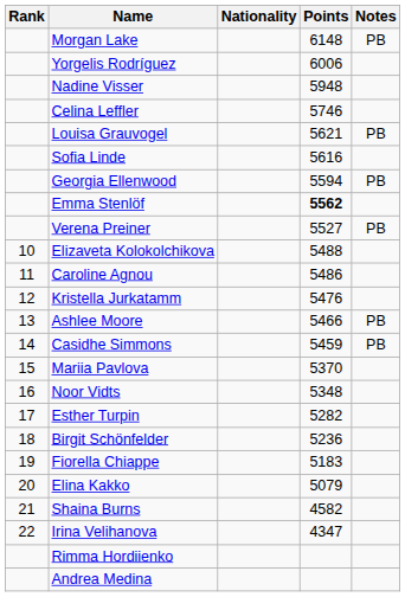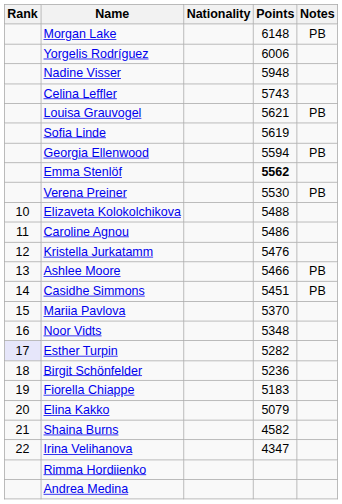Celina Leffler | Points: 5746 -> 5743
Sofia Linde | Points: 5616 -> 5619
Verena Preiner | Points: 5527 -> 5530
Casidhe Simmons | Points: 5459 -> 5451
Esther Turpin | Rank: no background -> lavender background
